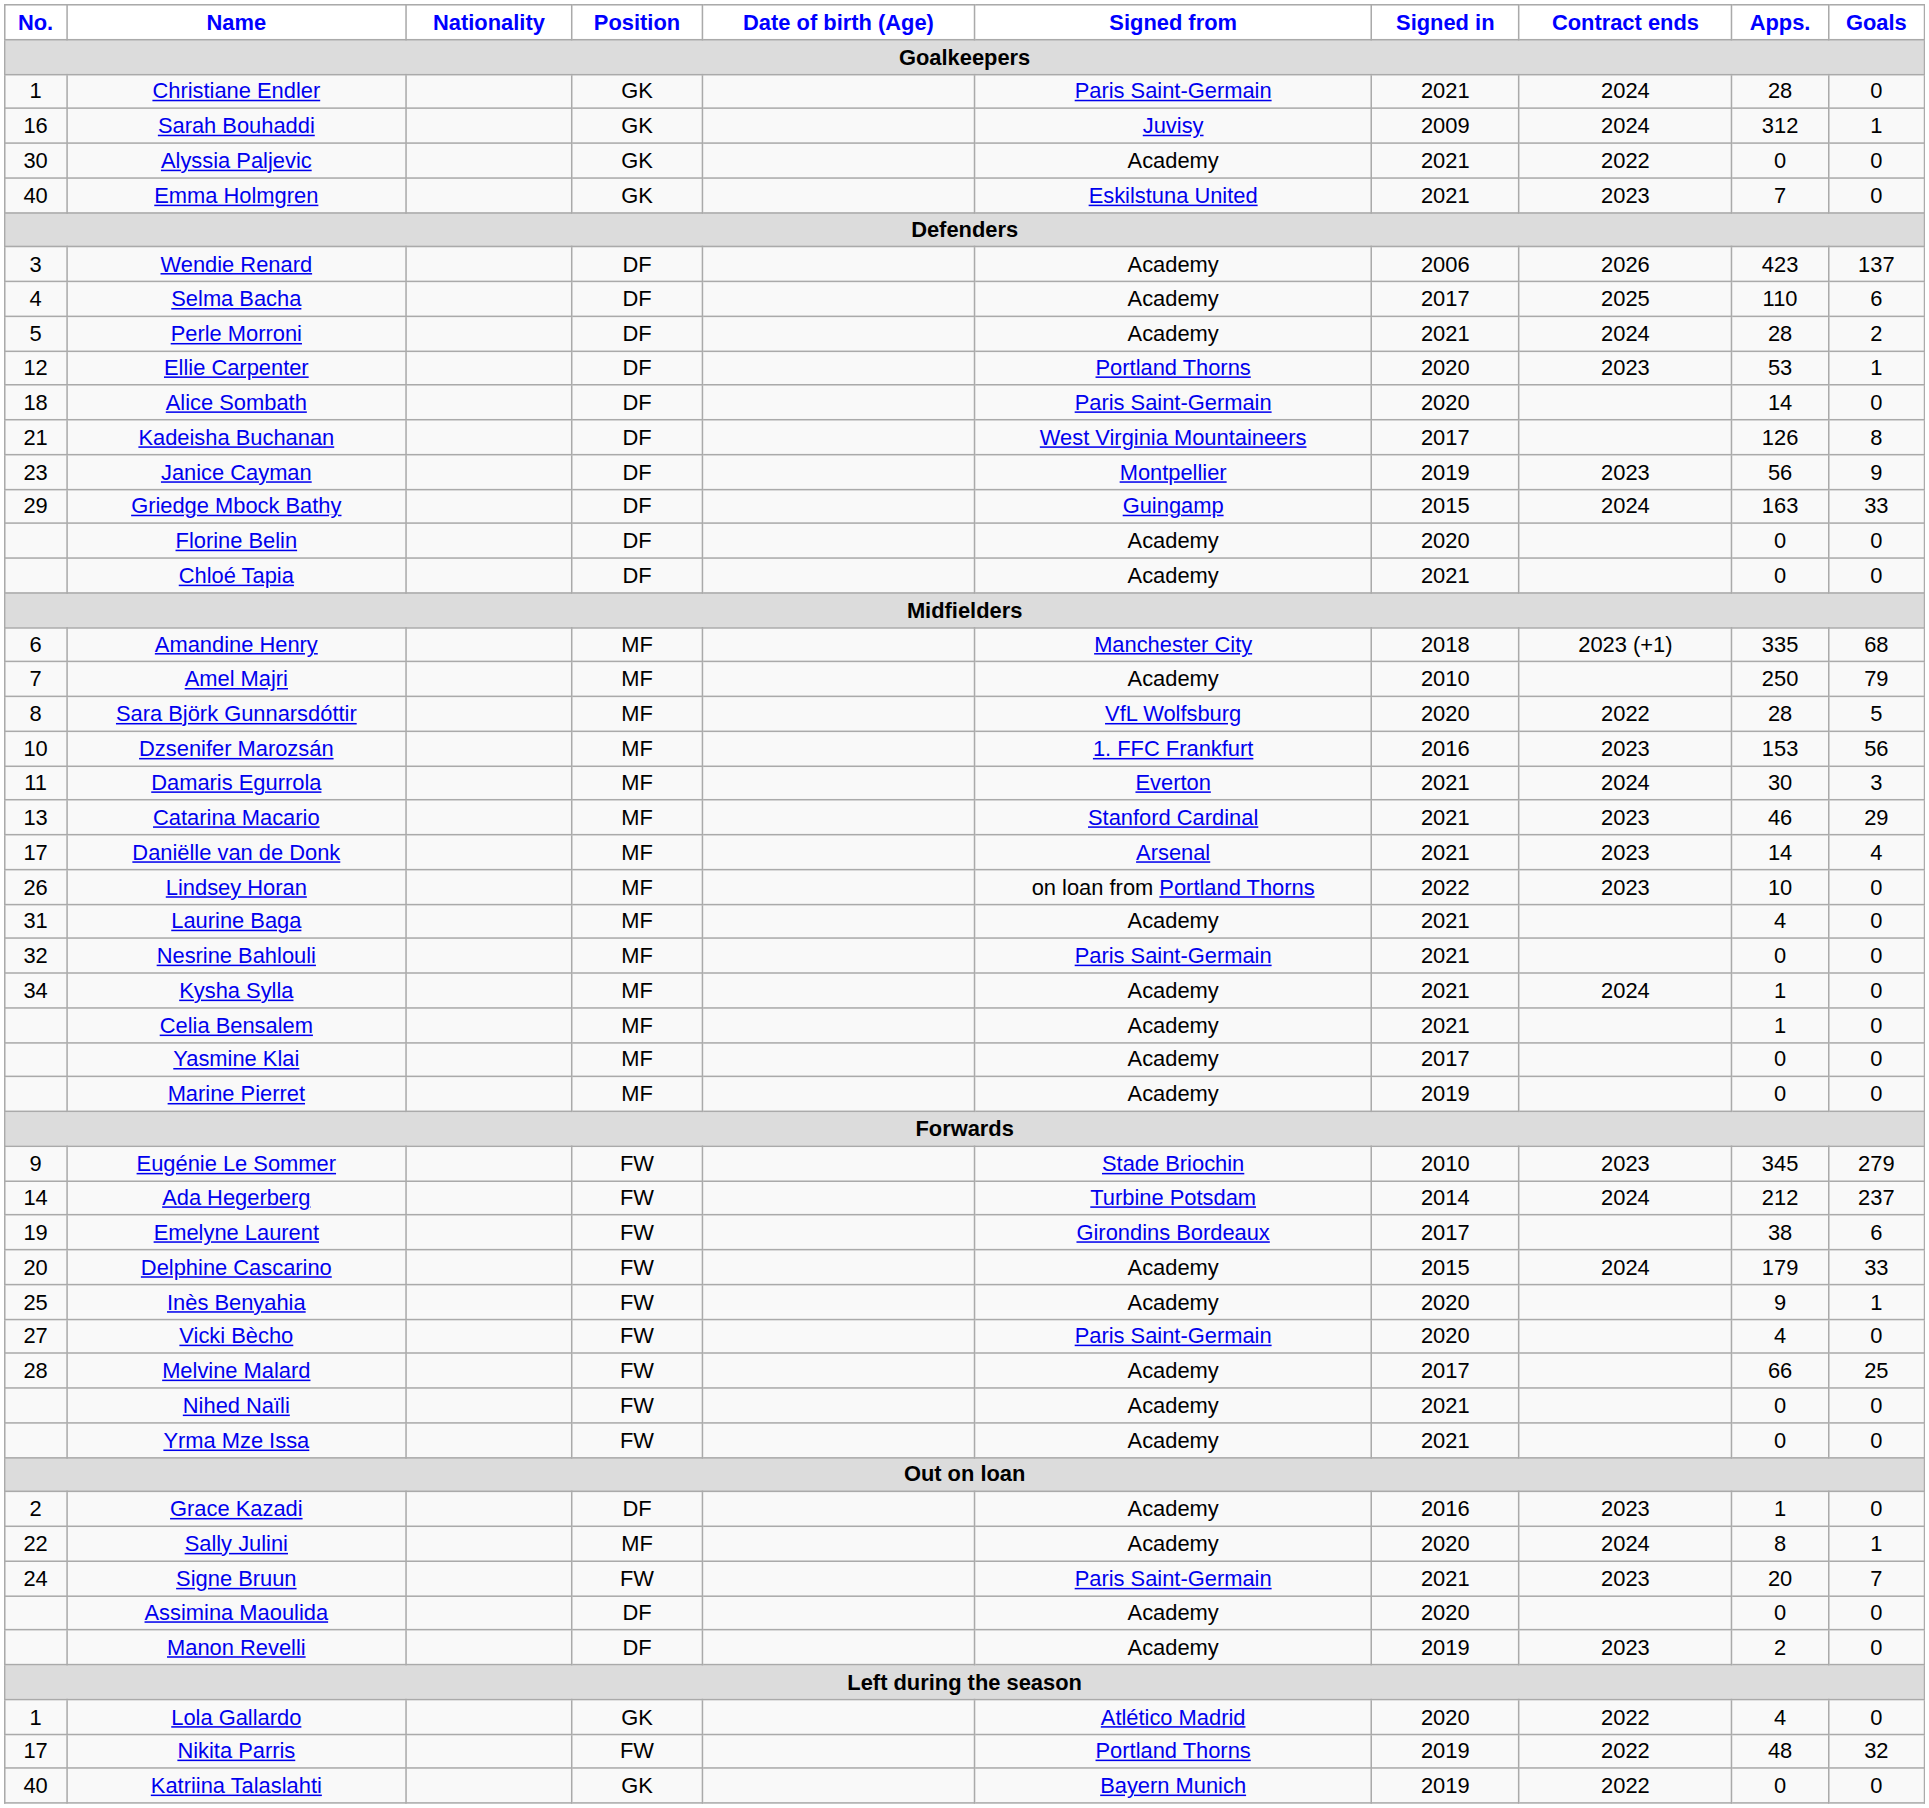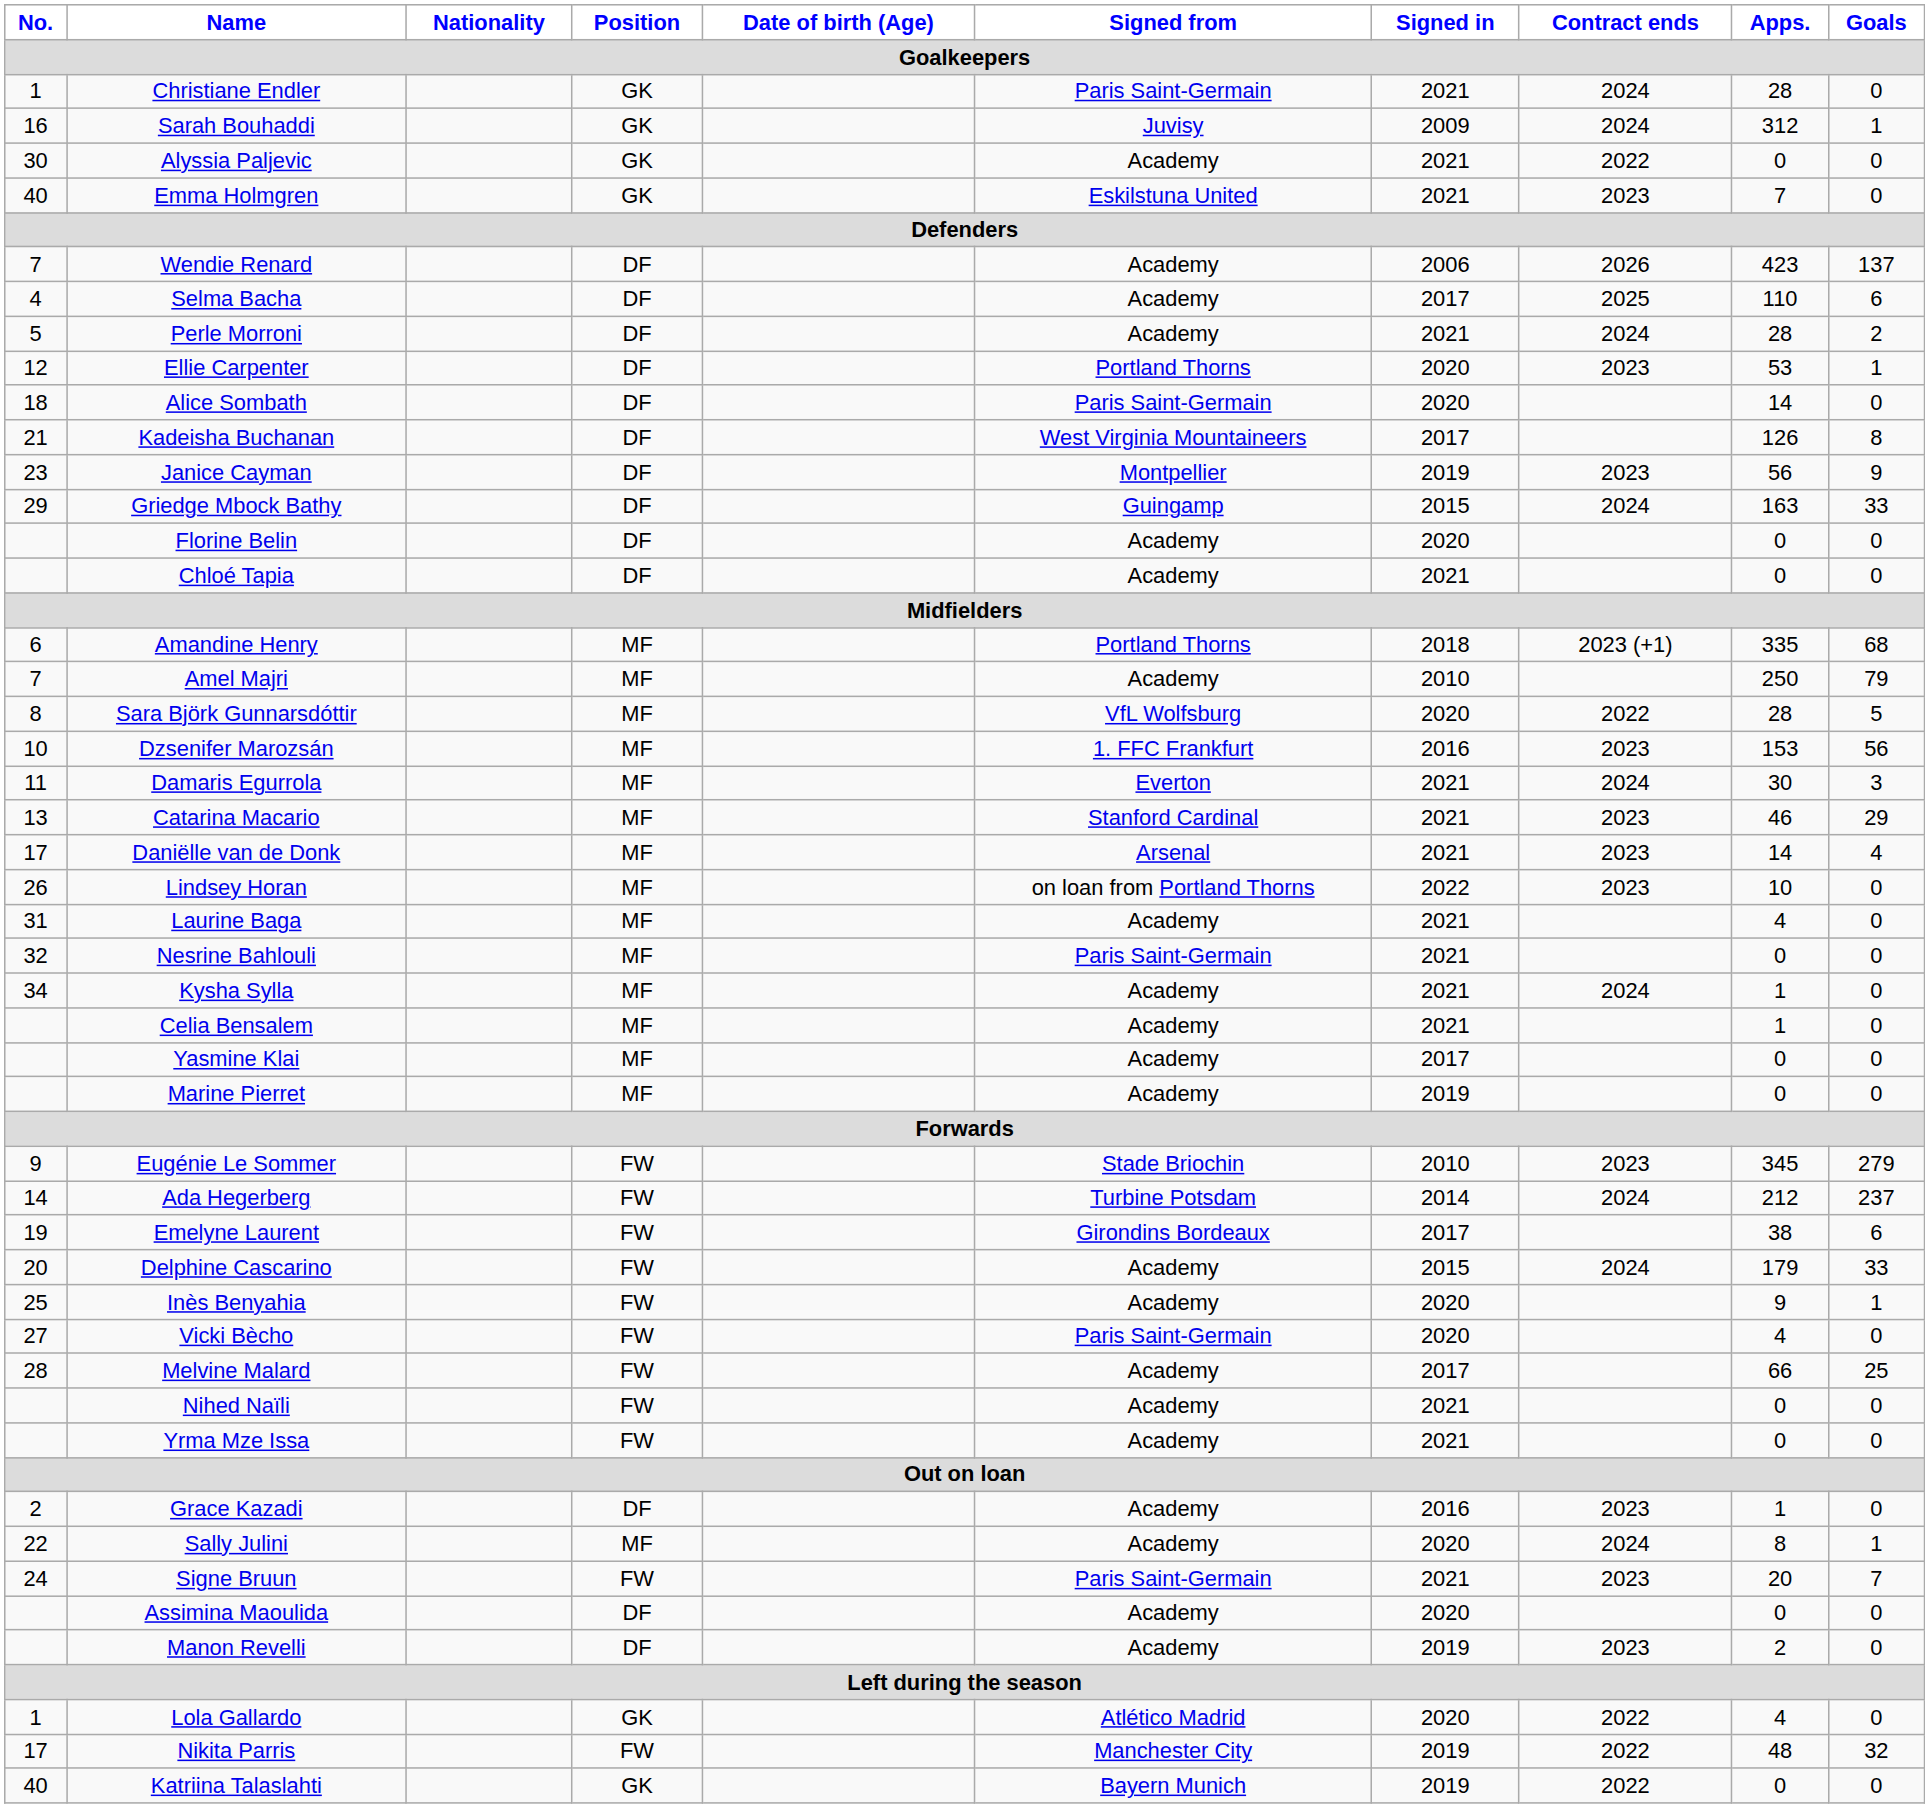Wendie Renard | No.: 3 -> 7
Amandine Henry | Signed from: Manchester City -> Portland Thorns
Nikita Parris | Signed from: Portland Thorns -> Manchester City
